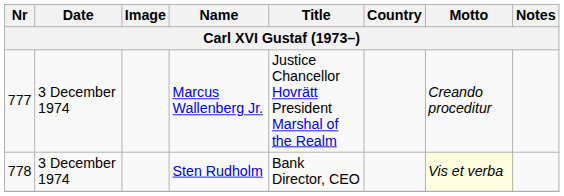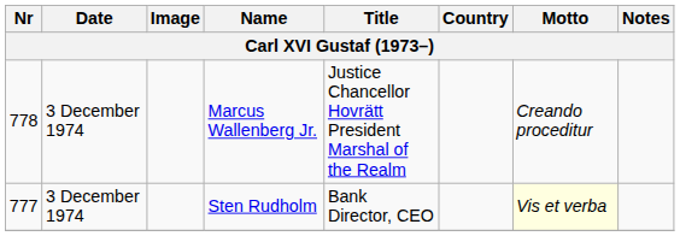Marcus Wallenberg Jr. | Nr: 777 -> 778
Sten Rudholm | Nr: 778 -> 777
